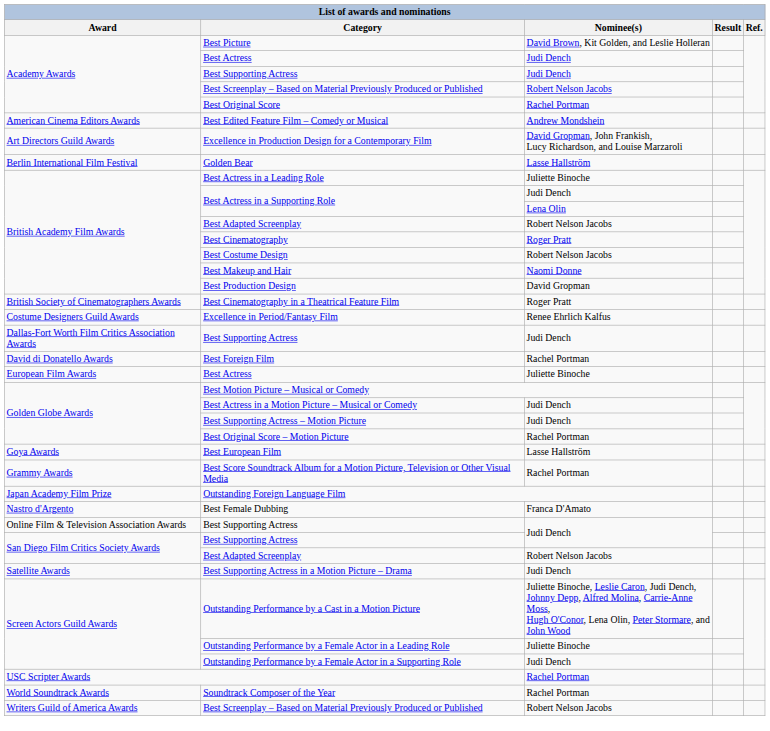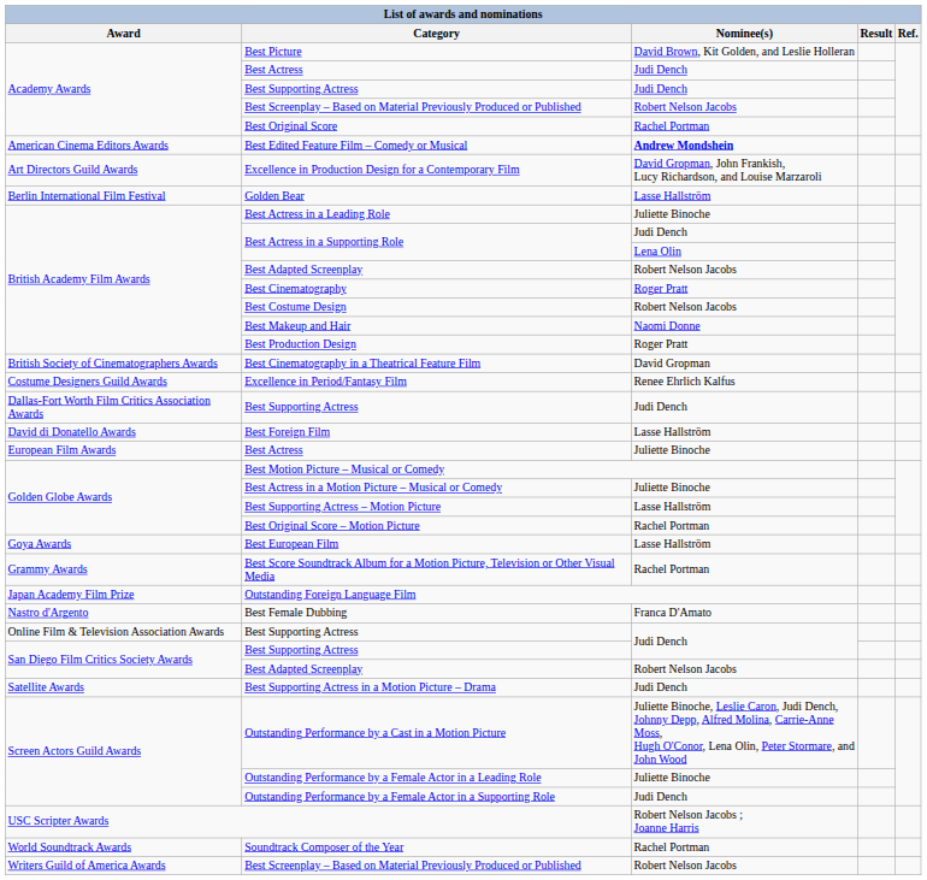Best Edited Feature Film – Comedy or Musical | Nominee(s): normal -> bold
Best Production Design | Nominee(s): David Gropman -> Roger Pratt
Best Cinematography in a Theatrical Feature Film | Nominee(s): Roger Pratt -> David Gropman
Best Foreign Film | Nominee(s): Rachel Portman -> Lasse Hallström
Best Actress in a Motion Picture – Musical or Comedy | Nominee(s): Judi Dench -> Juliette Binoche
Best Supporting Actress – Motion Picture | Nominee(s): Judi Dench -> Lasse Hallström
USC Scripter Awards | Nominee(s): Rachel Portman -> Robert Nelson Jacobs ; Joanne Harris
